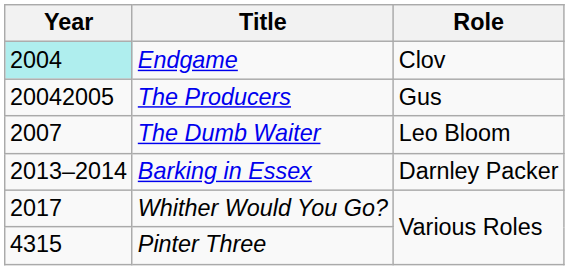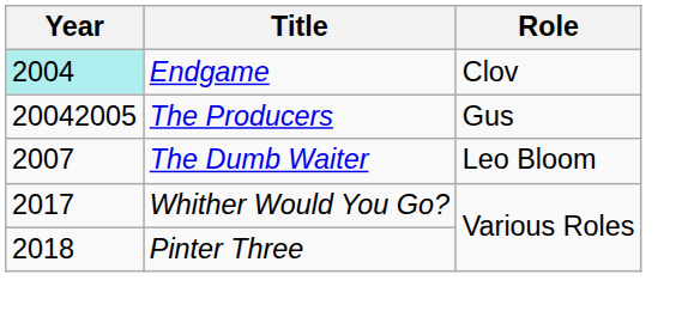- row: 2013–2014 | Barking in Essex | Darnley Packer
Pinter Three | Year: 4315 -> 2018
